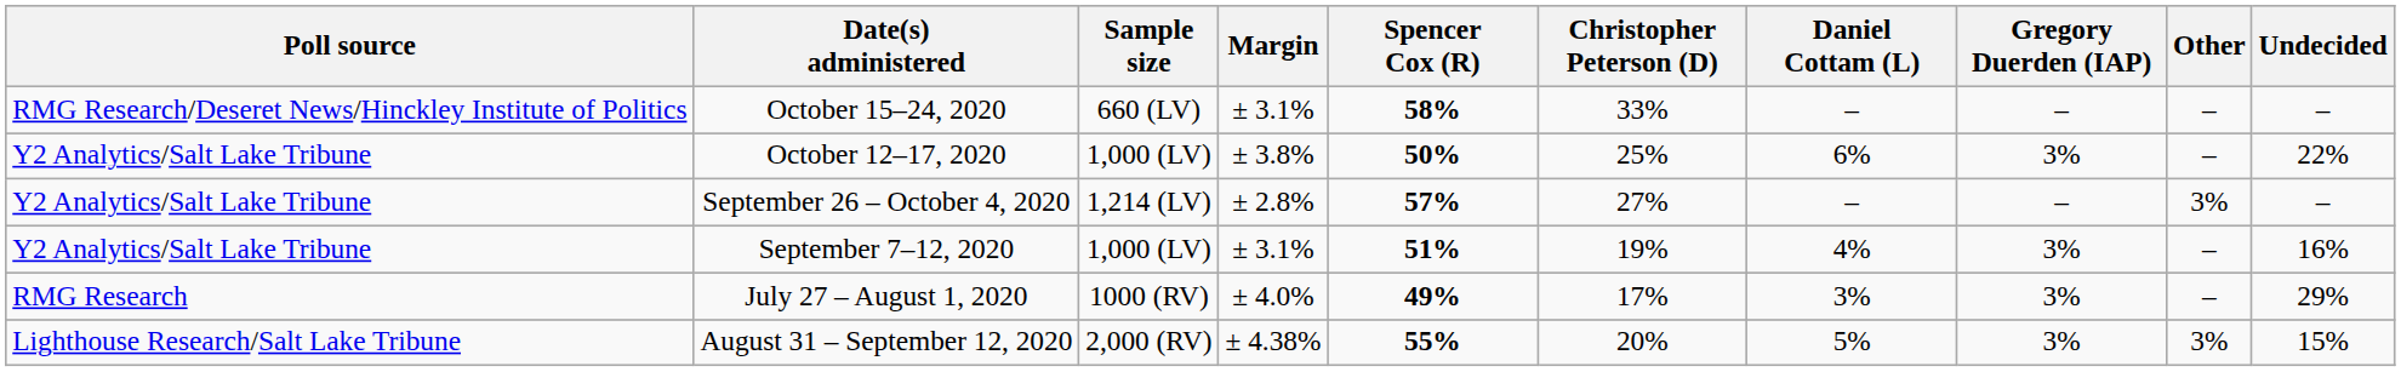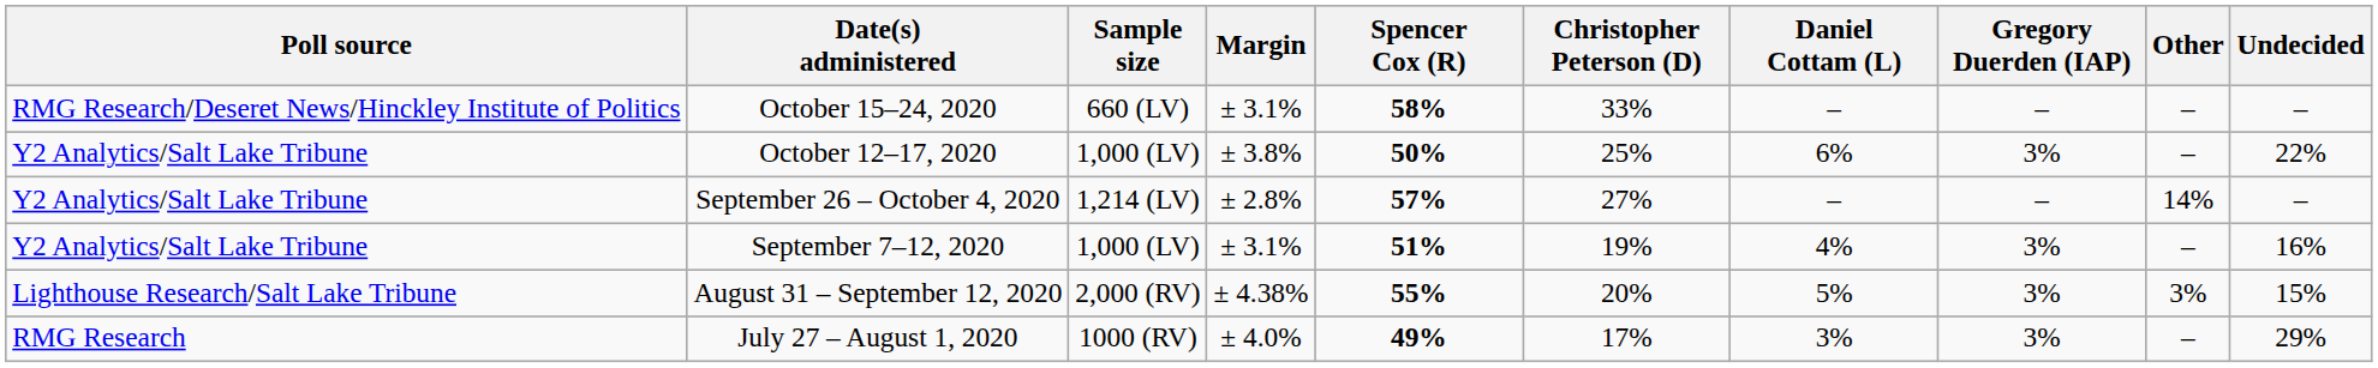September 26 – October 4, 2020 | Other: 3% -> 14%
rows swapped: August 31 – September 12, 2020 <-> July 27 – August 1, 2020
